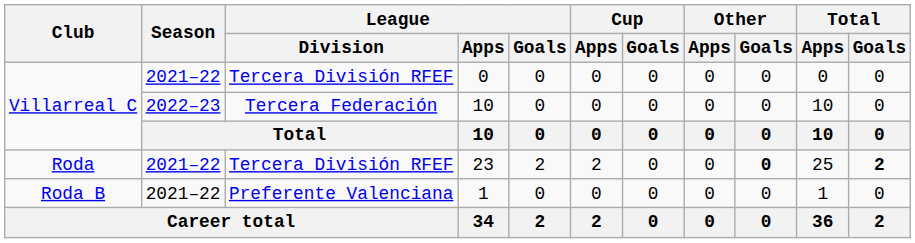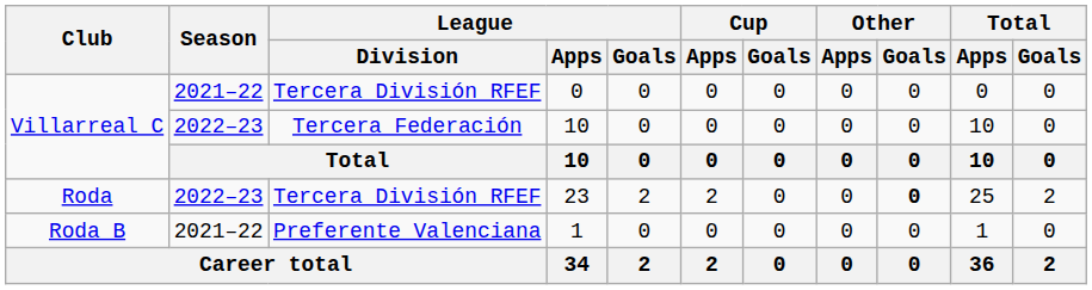23 | Season: 2021–22 -> 2022–23
23 | Total / Goals: bold -> normal
